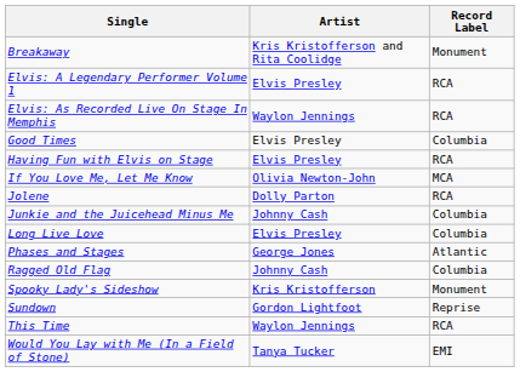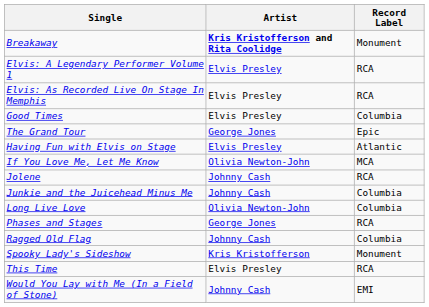Breakaway | Artist: normal -> bold
Elvis: As Recorded Live On Stage In Memphis | Artist: Waylon Jennings -> Elvis Presley
+ row: The Grand Tour | George Jones | Epic
Having Fun with Elvis on Stage | Record Label: RCA -> Atlantic
Jolene | Artist: Dolly Parton -> Johnny Cash
Long Live Love | Artist: Elvis Presley -> Olivia Newton-John
Phases and Stages | Record Label: Atlantic -> RCA
- row: Sundown | Gordon Lightfoot | Reprise
This Time | Artist: Waylon Jennings -> Elvis Presley
Would You Lay with Me (In a Field of Stone) | Artist: Tanya Tucker -> Johnny Cash
